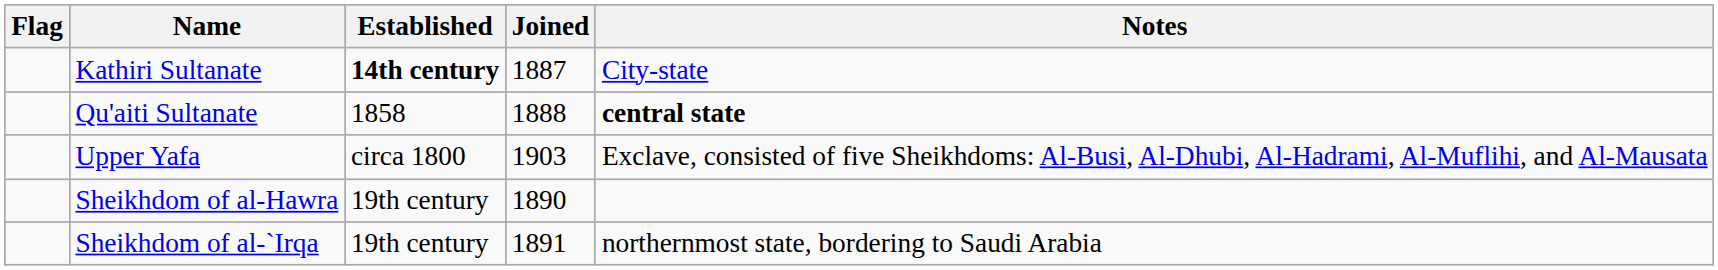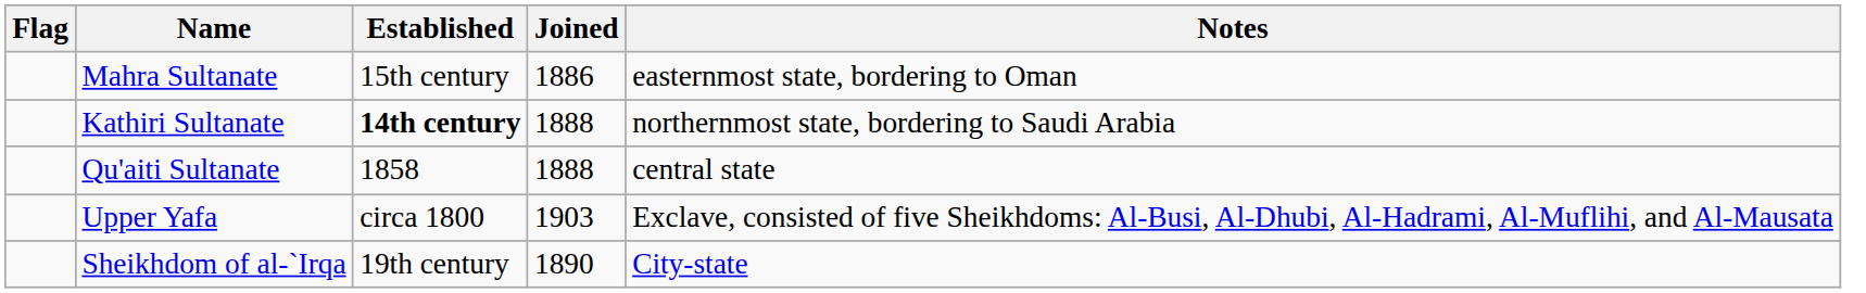+ row: Mahra Sultanate | 15th century | 1886 | easternmost state, bordering to Oman
Kathiri Sultanate | Joined: 1887 -> 1888
Kathiri Sultanate | Notes: City-state -> northernmost state, bordering to Saudi Arabia
Qu'aiti Sultanate | Notes: bold -> normal
- row: Sheikhdom of al-Hawra | 19th century | 1890
Sheikhdom of al-`Irqa | Joined: 1891 -> 1890
Sheikhdom of al-`Irqa | Notes: northernmost state, bordering to Saudi Arabia -> City-state
